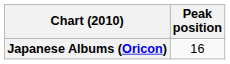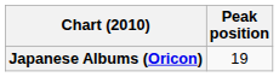Japanese Albums (Oricon) | Peak position: 16 -> 19
